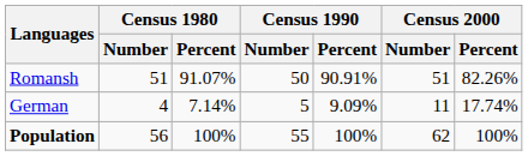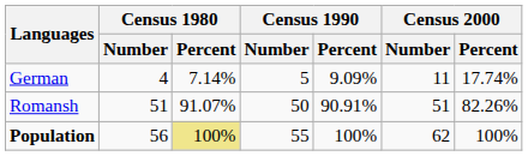rows swapped: German <-> Romansh
Population | Census 1980 / Percent: no background -> khaki background
